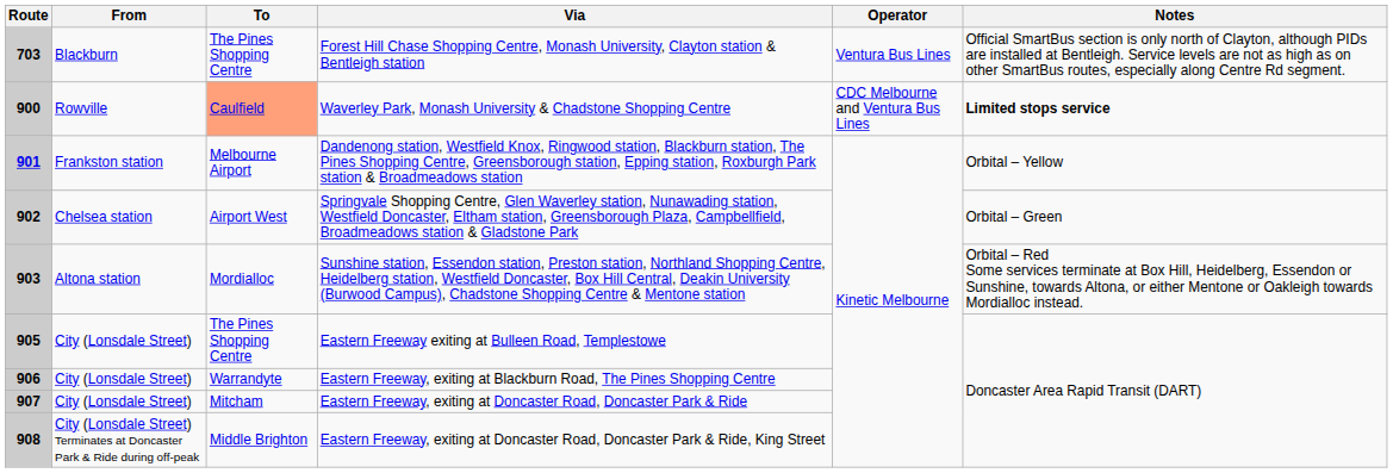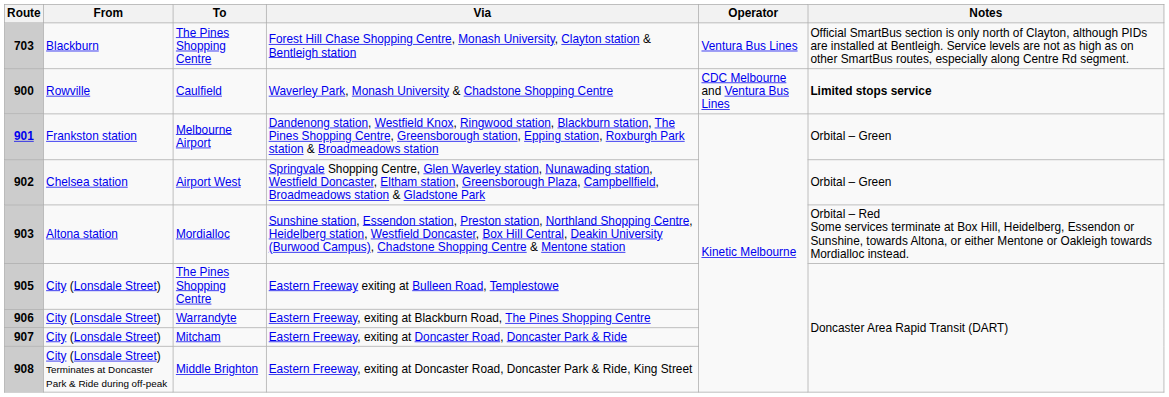900 | To: lightsalmon background -> no background
901 | Notes: Orbital – Yellow -> Orbital – Green
